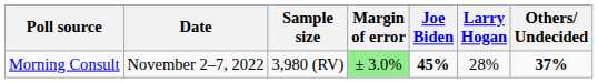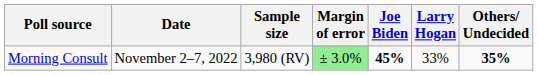Morning Consult | Larry Hogan: 28% -> 33%
Morning Consult | Others/ Undecided: 37% -> 35%
